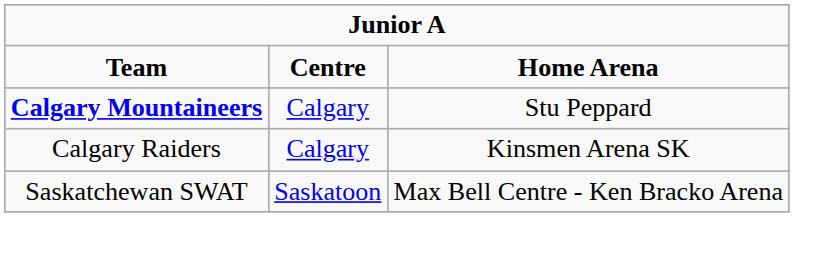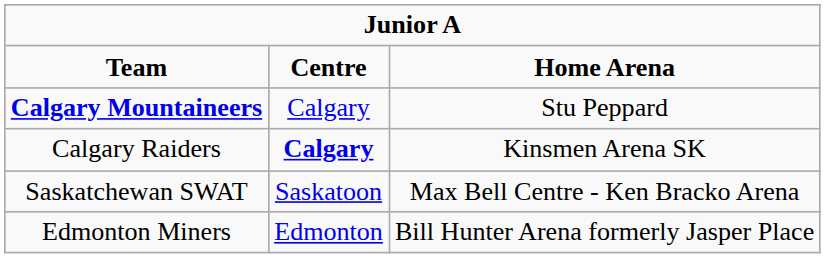Calgary Raiders | column 2: normal -> bold
+ row: Edmonton Miners | Edmonton | Bill Hunter Arena formerly Jasper Place
